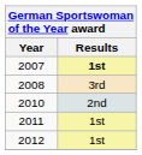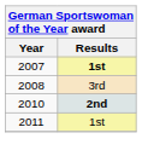2010 | Results: normal -> bold
- row: 2012 | 1st
